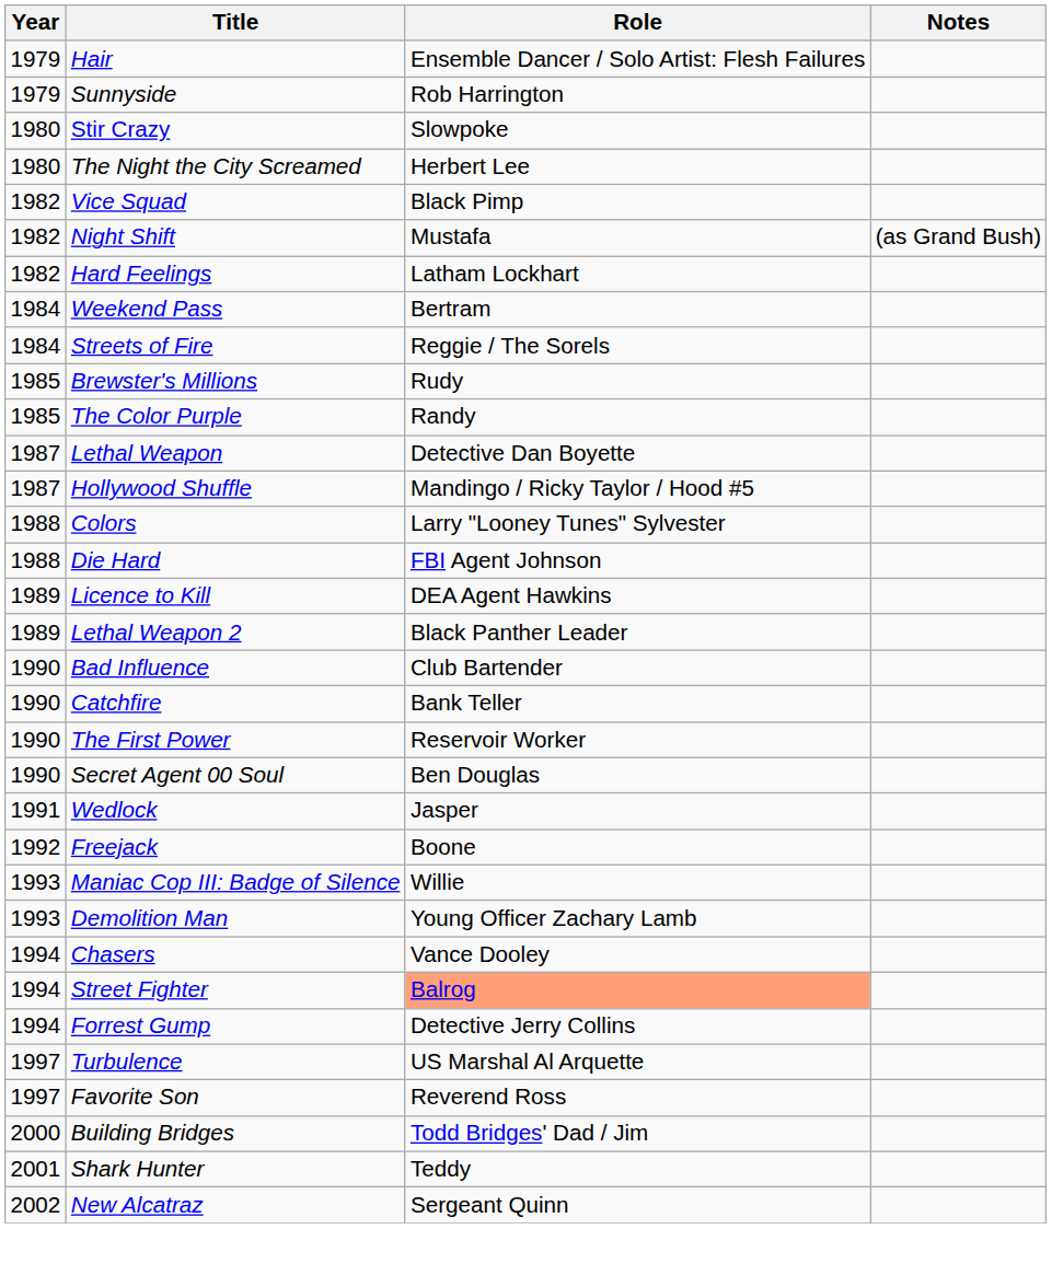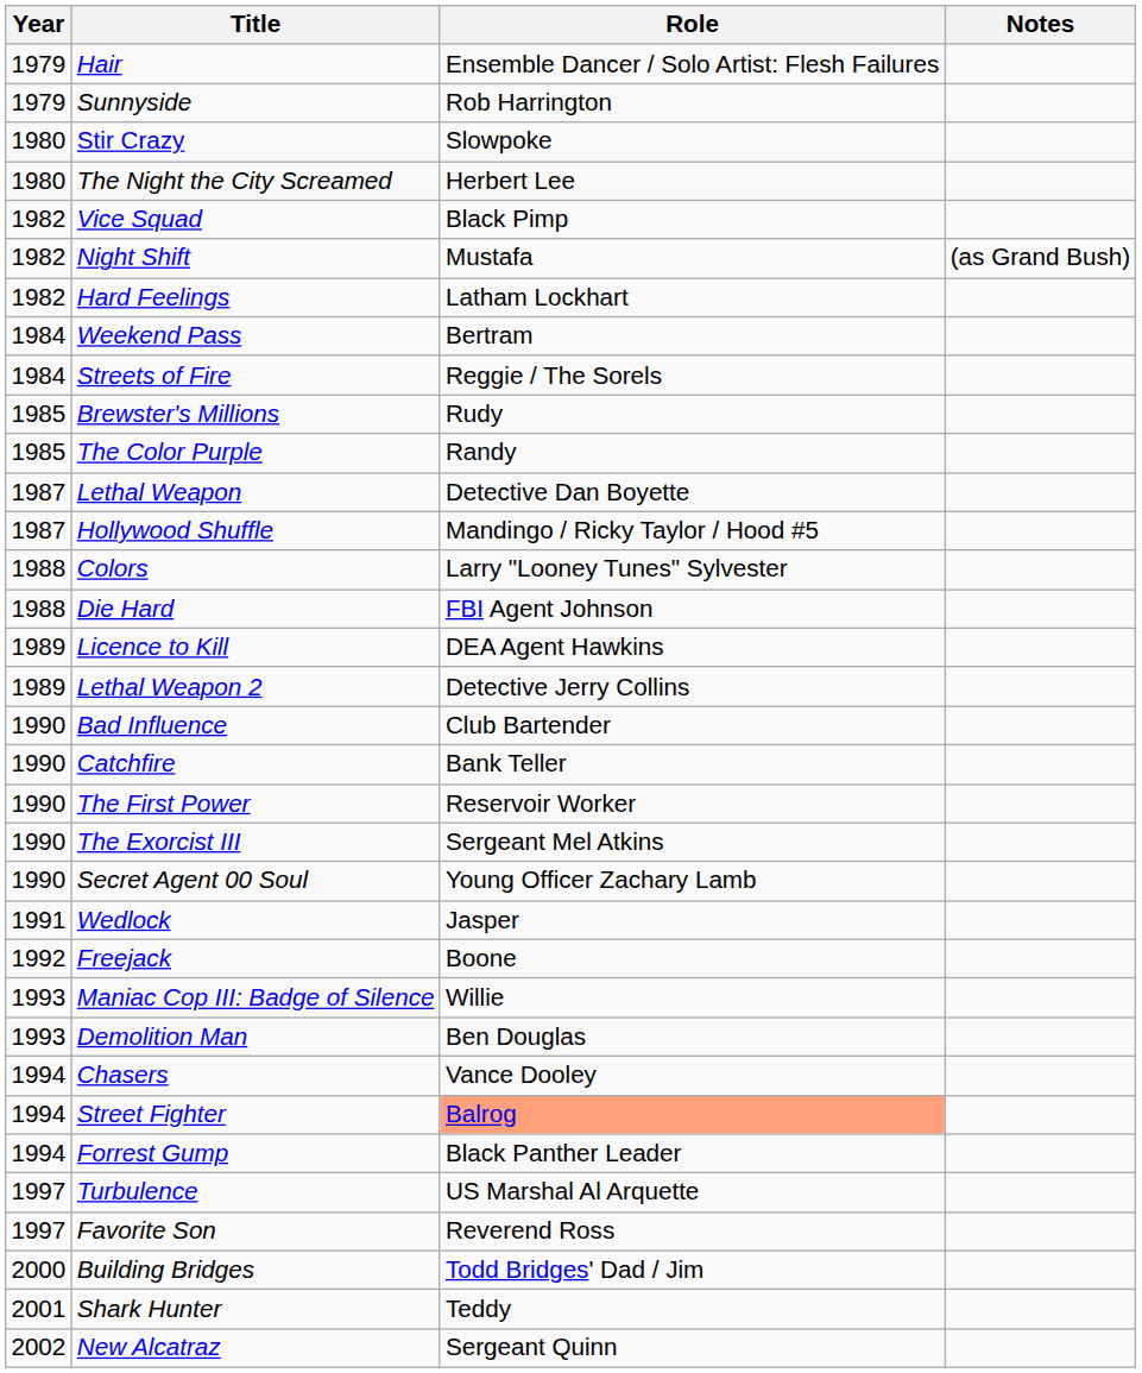Lethal Weapon 2 | Role: Black Panther Leader -> Detective Jerry Collins
+ row: 1990 | The Exorcist III | Sergeant Mel Atkins
Secret Agent 00 Soul | Role: Ben Douglas -> Young Officer Zachary Lamb
Demolition Man | Role: Young Officer Zachary Lamb -> Ben Douglas
Forrest Gump | Role: Detective Jerry Collins -> Black Panther Leader
